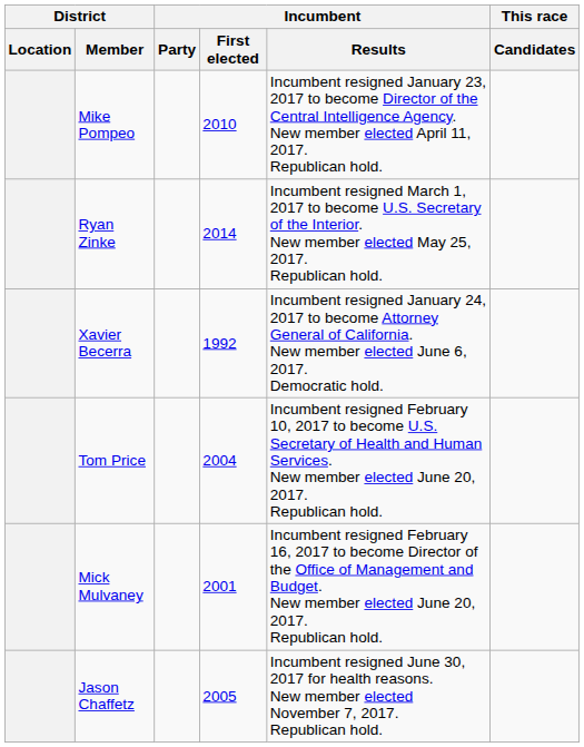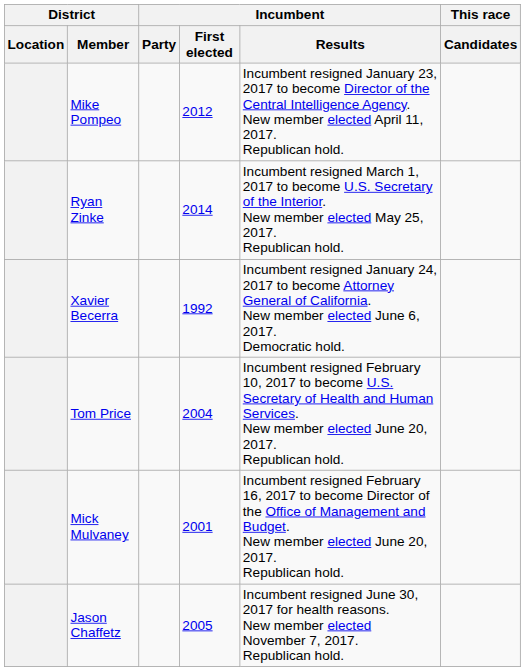Mike Pompeo | Incumbent / First elected: 2010 -> 2012
